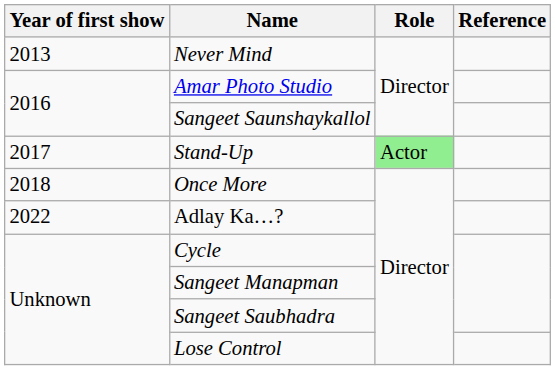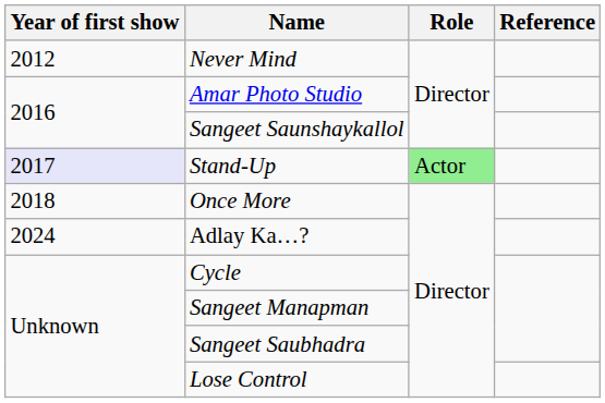Never Mind | Year of first show: 2013 -> 2012
Stand-Up | Year of first show: no background -> lavender background
Adlay Ka…? | Year of first show: 2022 -> 2024
